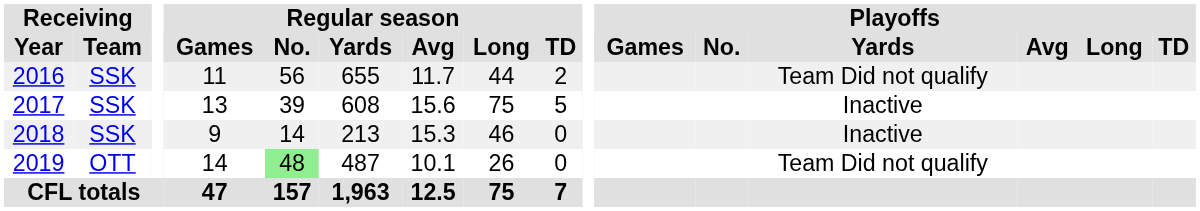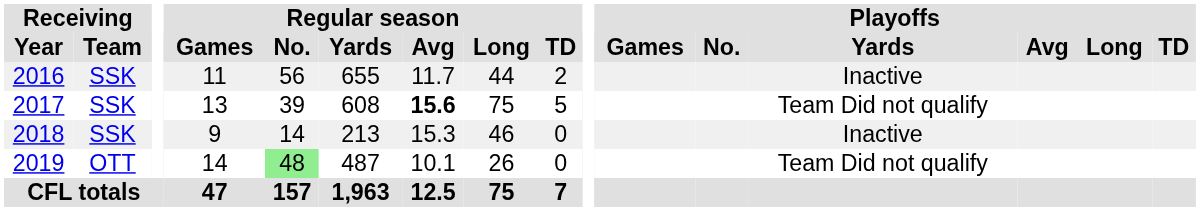2016 | Playoffs / Yards: Team Did not qualify -> Inactive
2017 | Regular season / Avg: normal -> bold
2017 | Playoffs / Yards: Inactive -> Team Did not qualify
